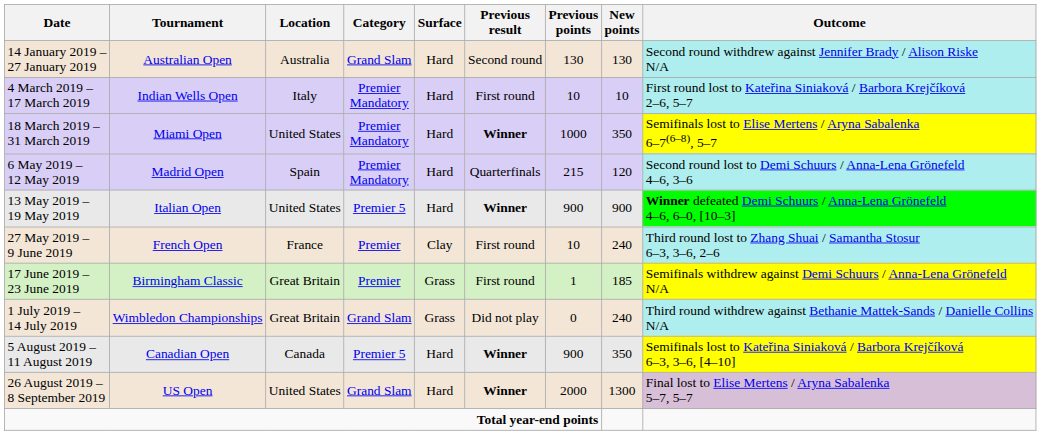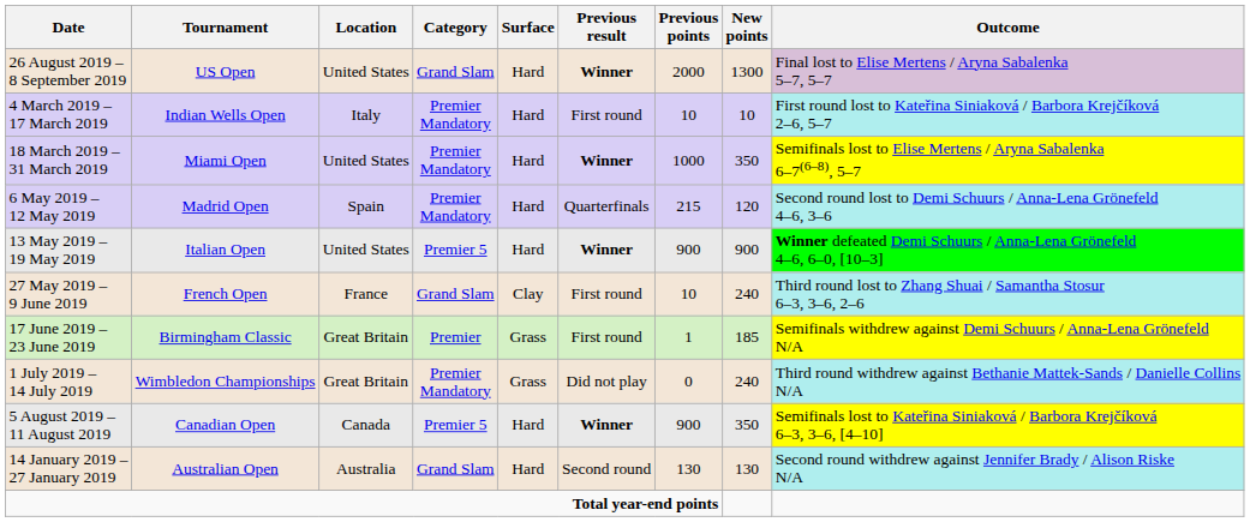rows swapped: 14 January 2019 – 27 January 2019 <-> 26 August 2019 – 8 September 2019
27 May 2019 – 9 June 2019 | Category: Premier -> Grand Slam
1 July 2019 – 14 July 2019 | Category: Grand Slam -> Premier Mandatory
